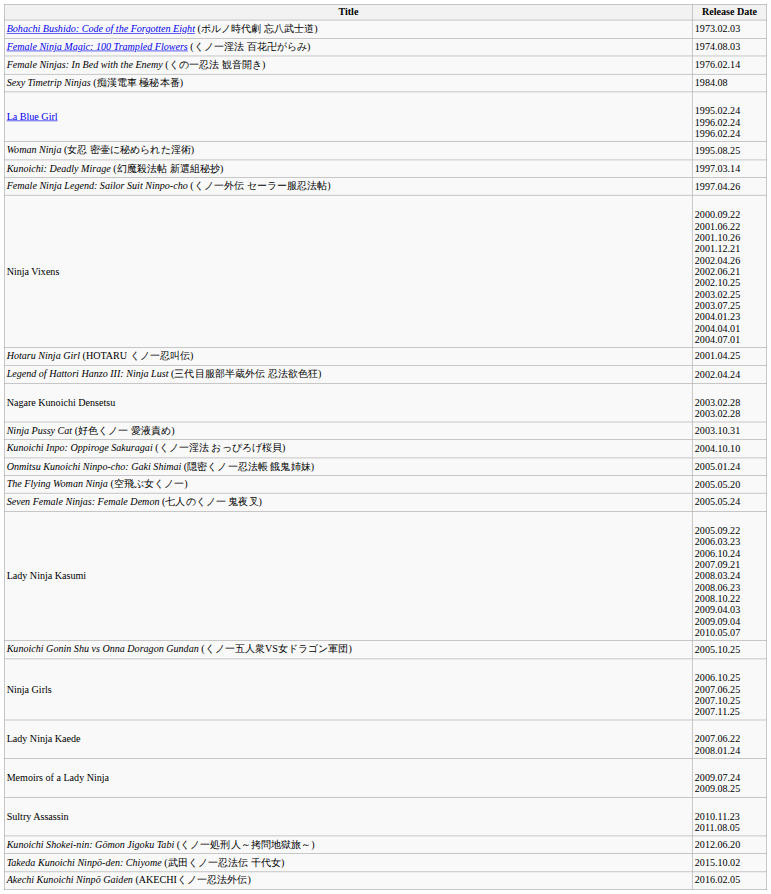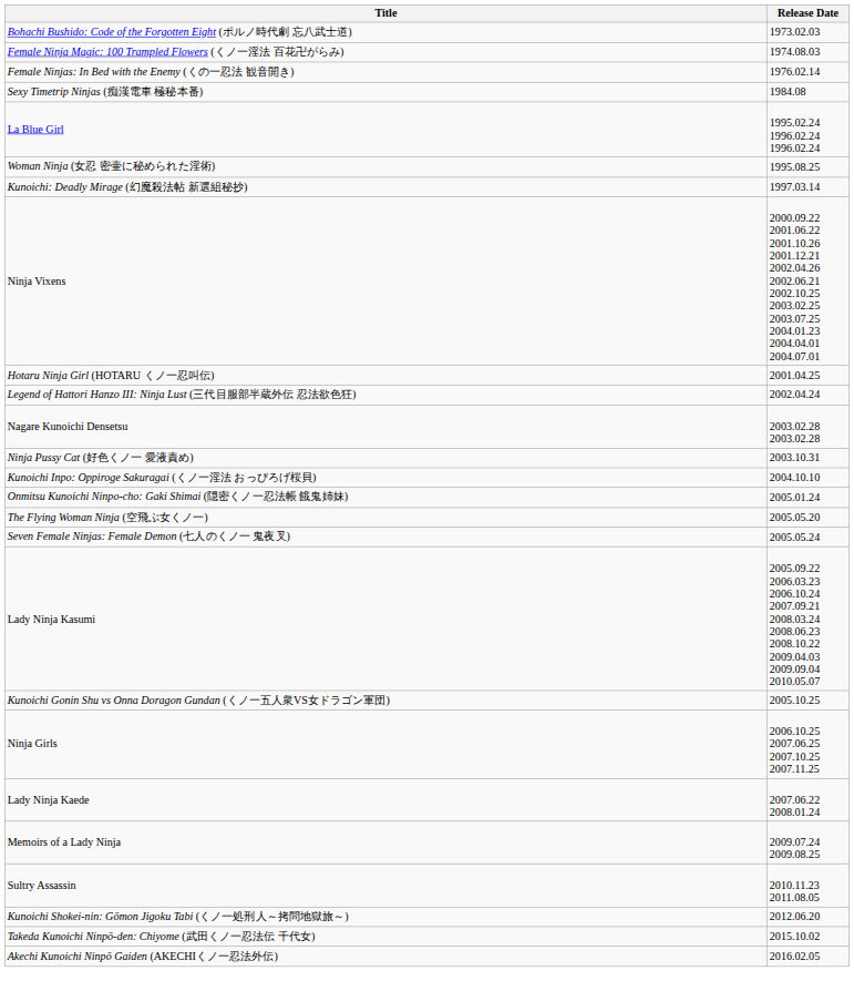- row: Female Ninja Legend: Sailor Suit Ninpo-cho (くノ一外伝 セーラー服忍法帖) | 1997.04.26
